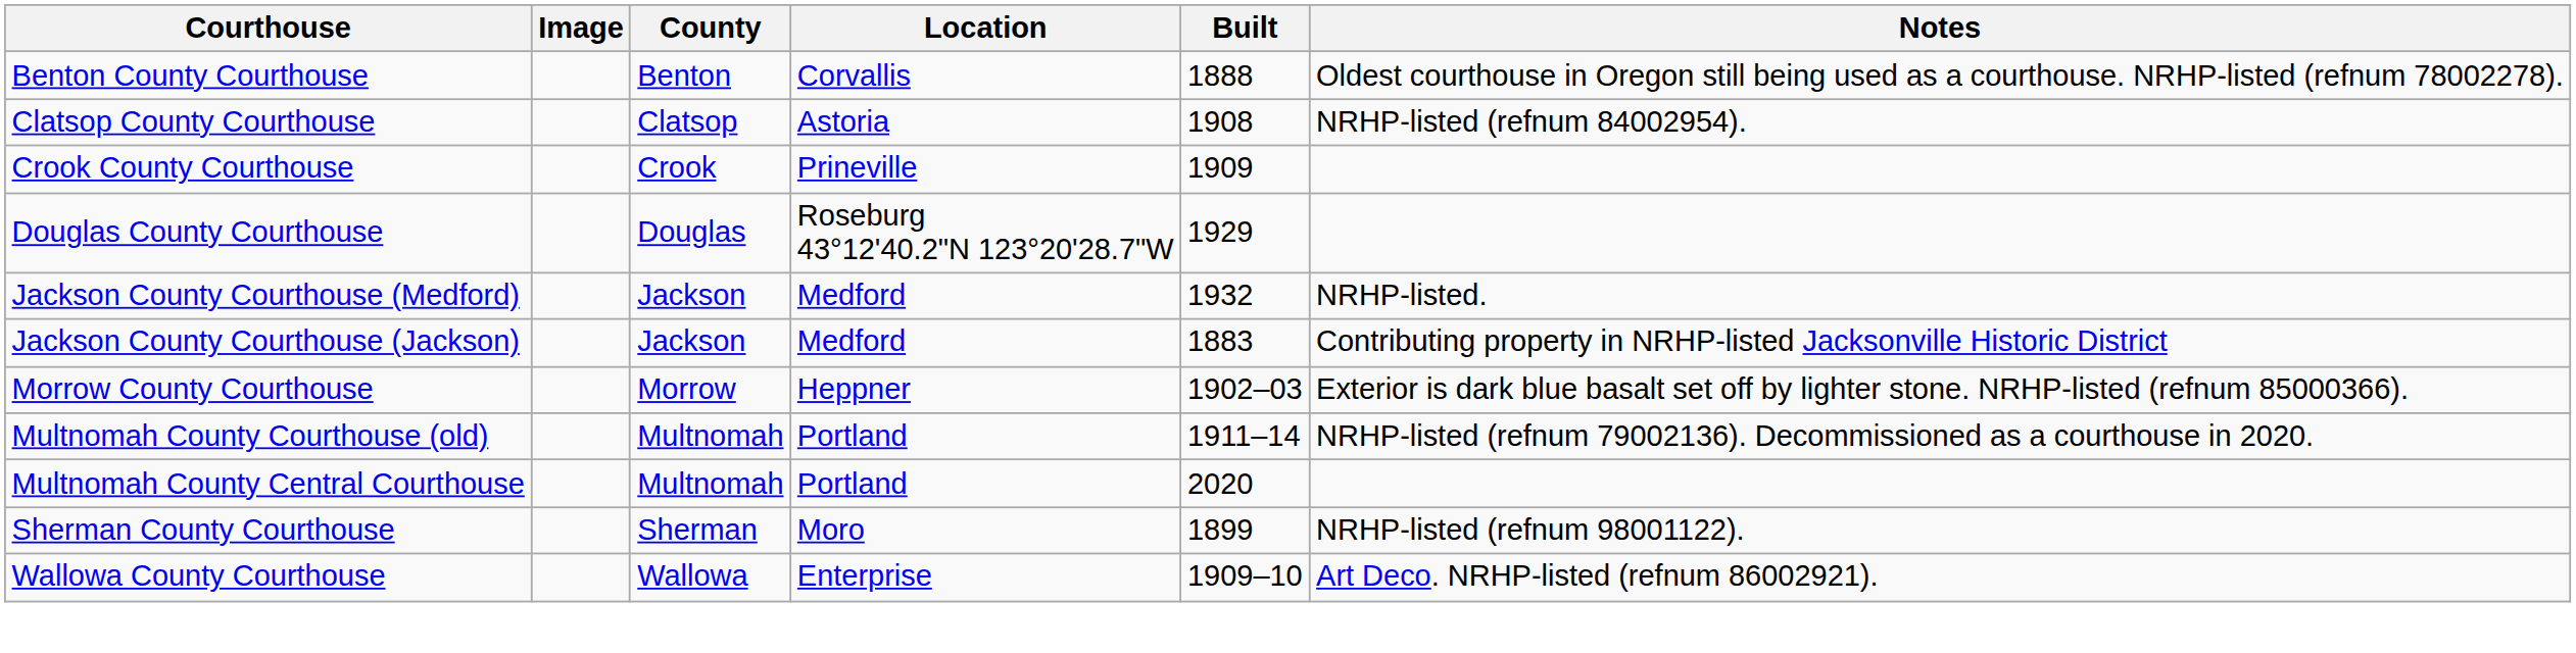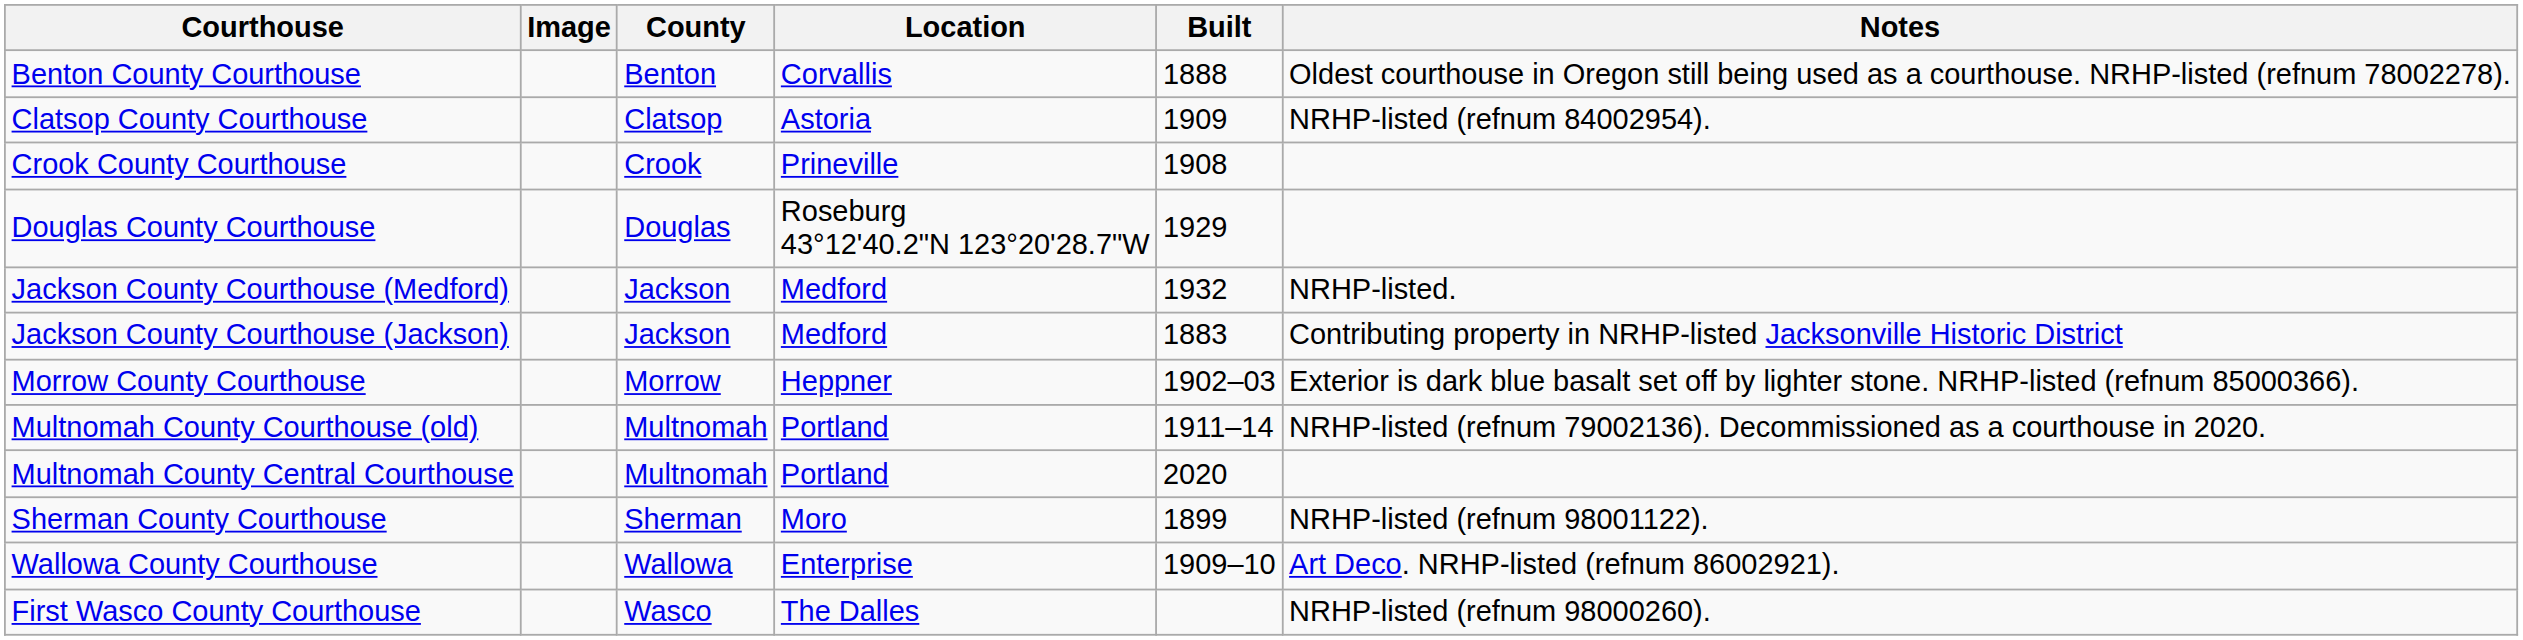Clatsop County Courthouse | Built: 1908 -> 1909
Crook County Courthouse | Built: 1909 -> 1908
+ row: First Wasco County Courthouse | Wasco | The Dalles | NRHP-listed (refnum 98000260).
